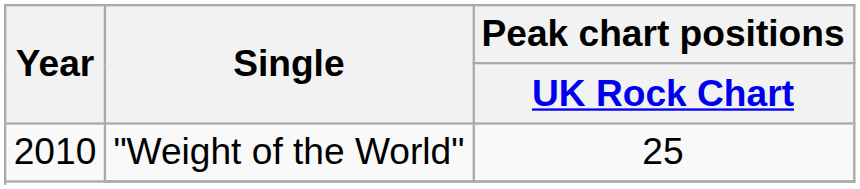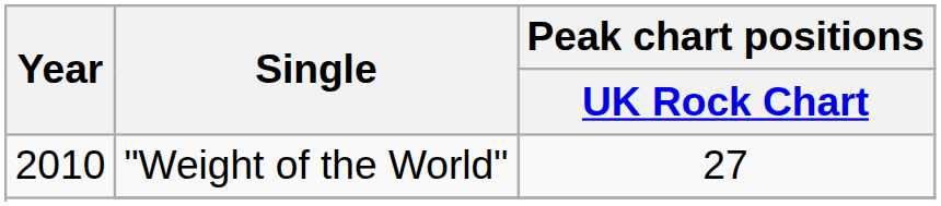"Weight of the World" | Peak chart positions / UK Rock Chart: 25 -> 27
